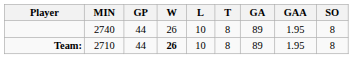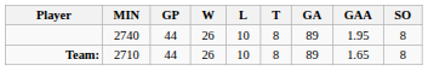Team: | W: bold -> normal
Team: | GAA: 1.95 -> 1.65
